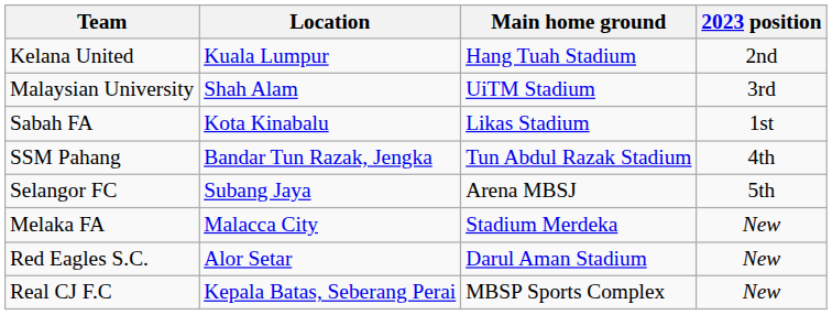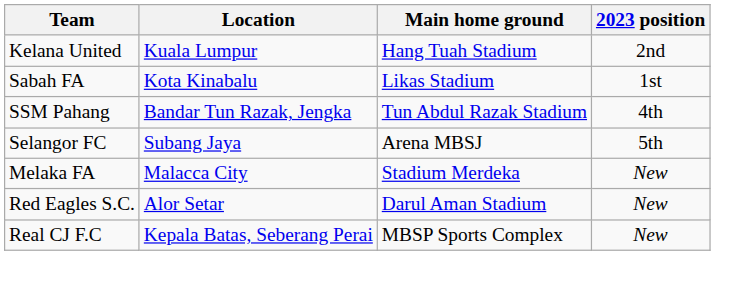- row: Malaysian University | Shah Alam | UiTM Stadium | 3rd
